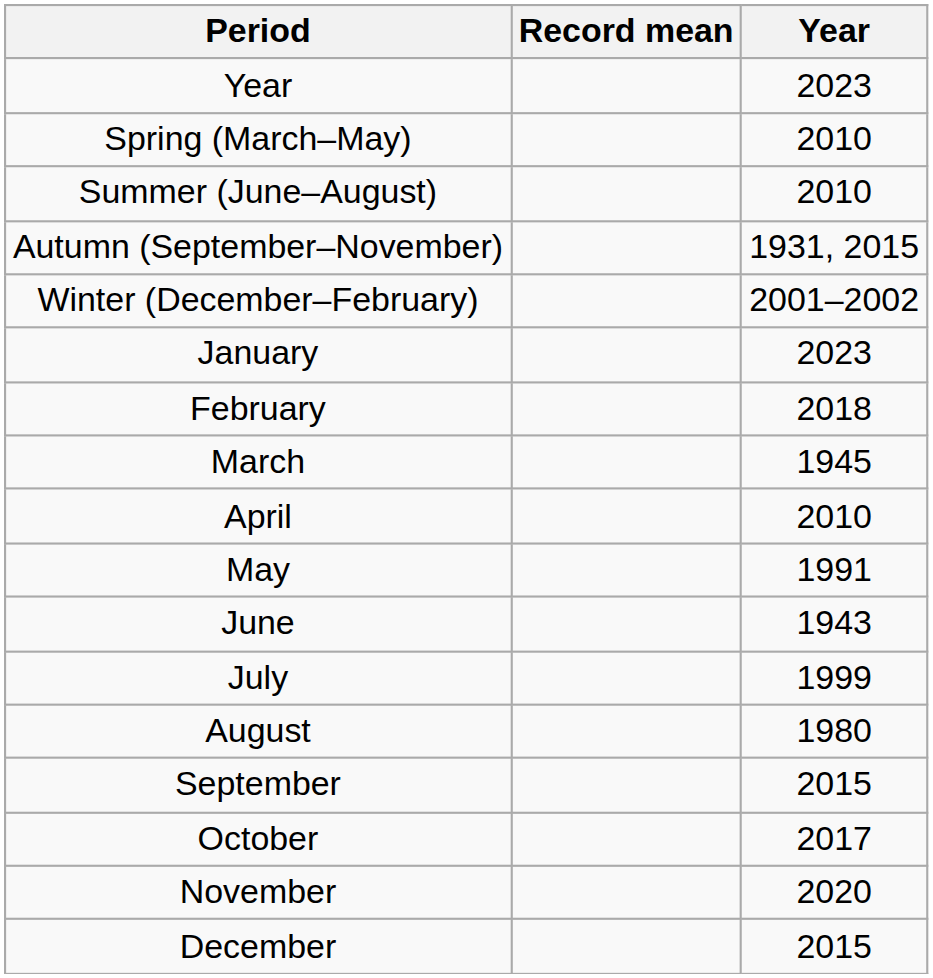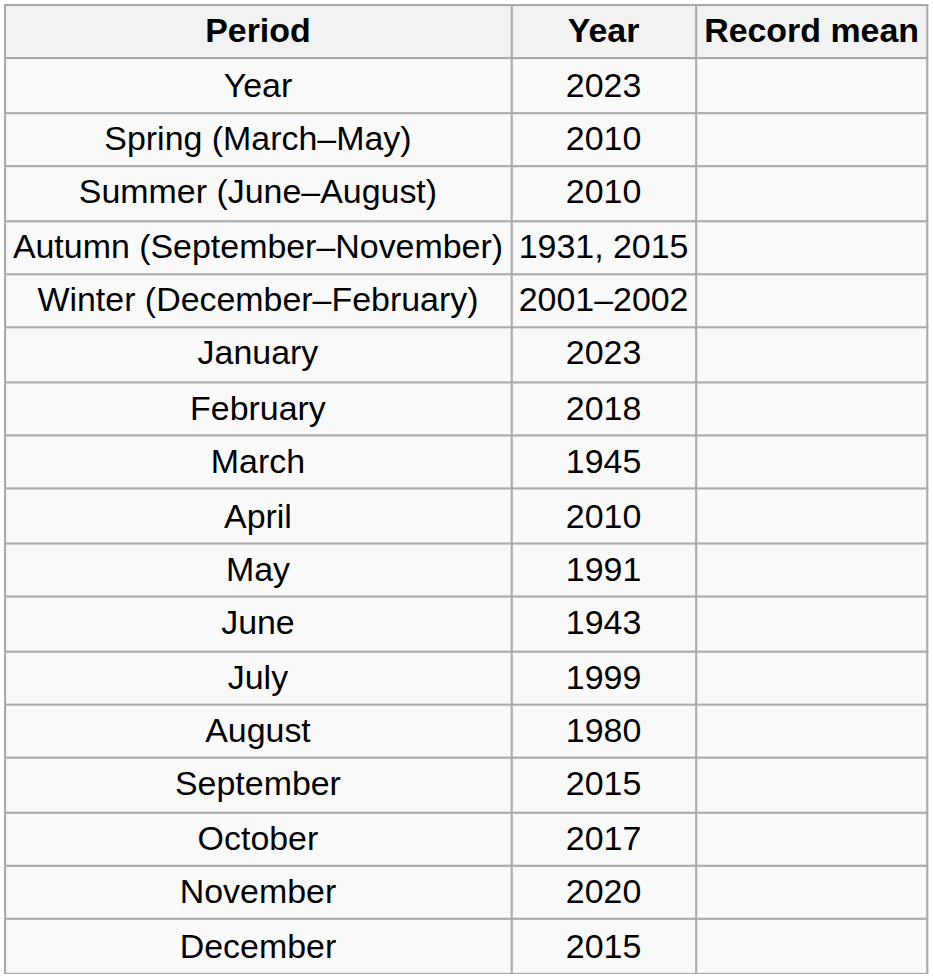columns swapped: Record mean <-> Year
